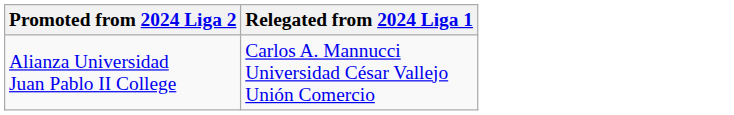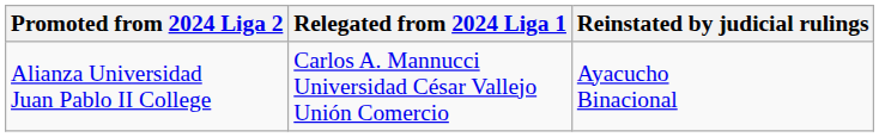+ column: Reinstated by judicial rulings | Ayacucho Binacional
